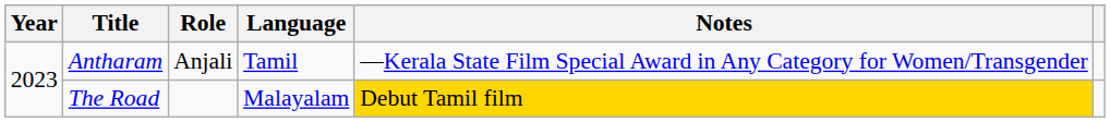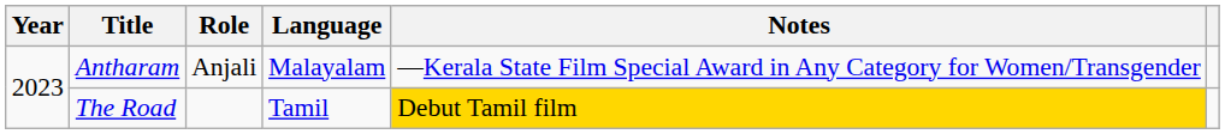Antharam | Language: Tamil -> Malayalam
The Road | Language: Malayalam -> Tamil
